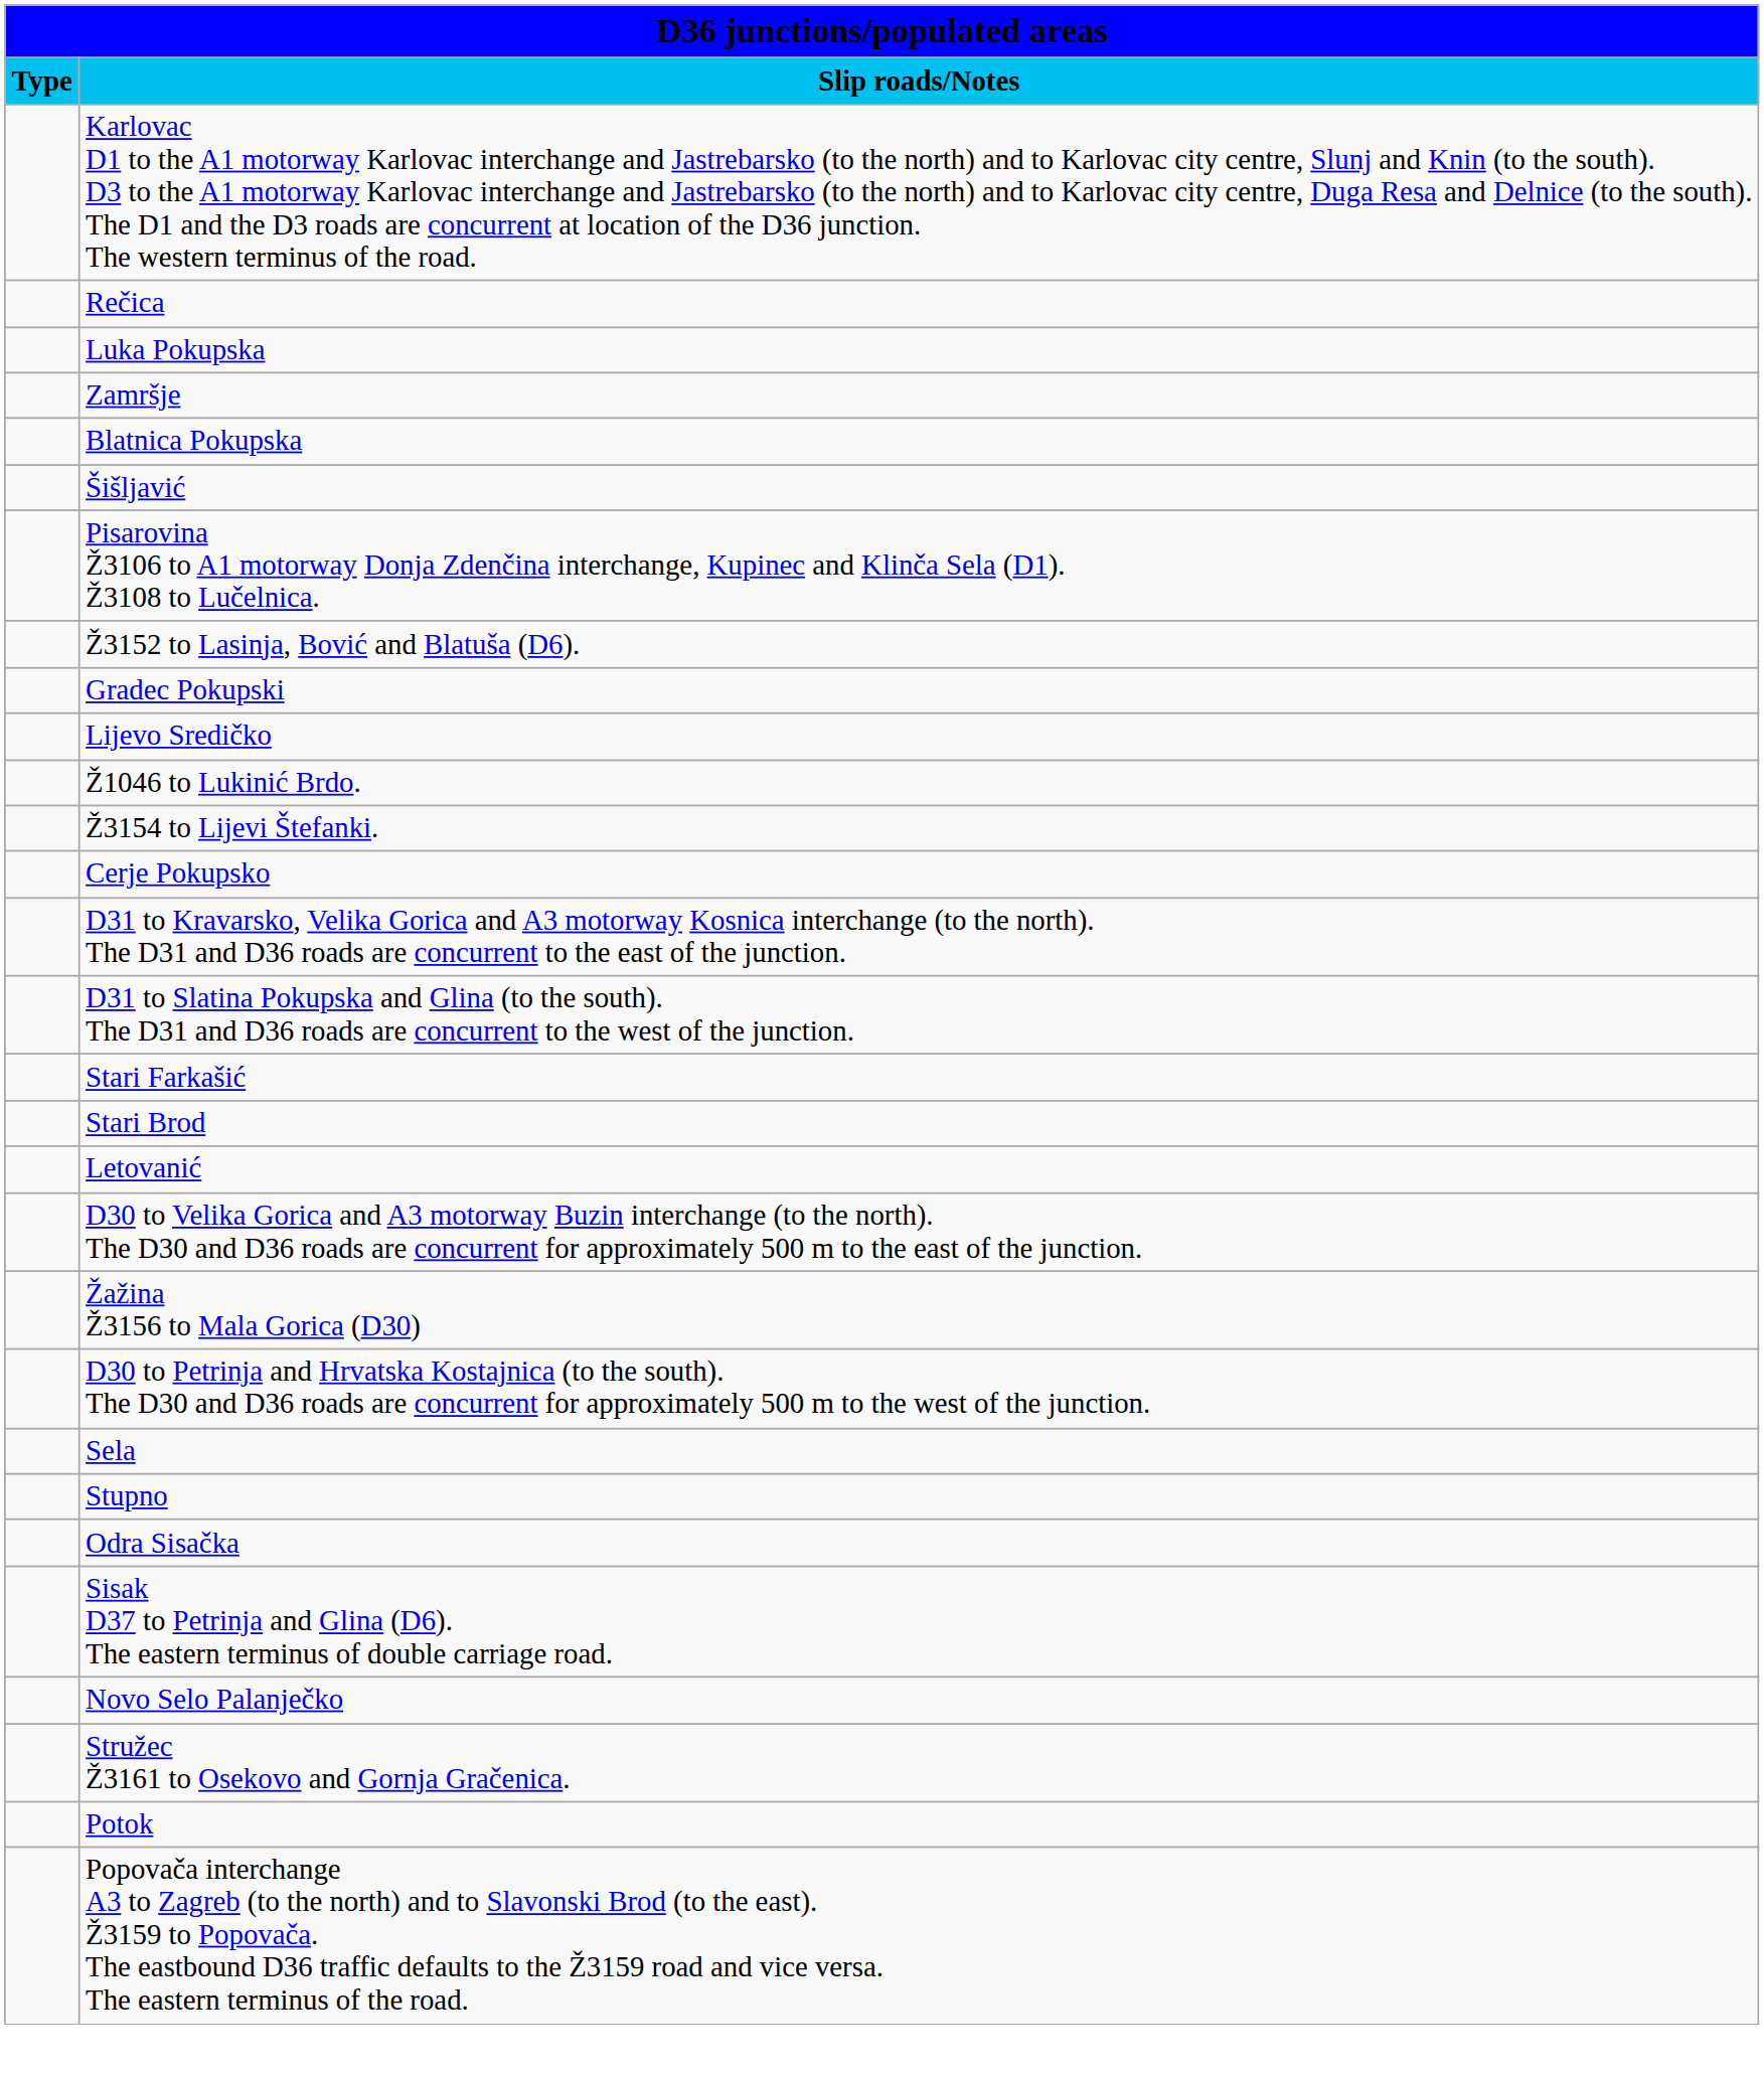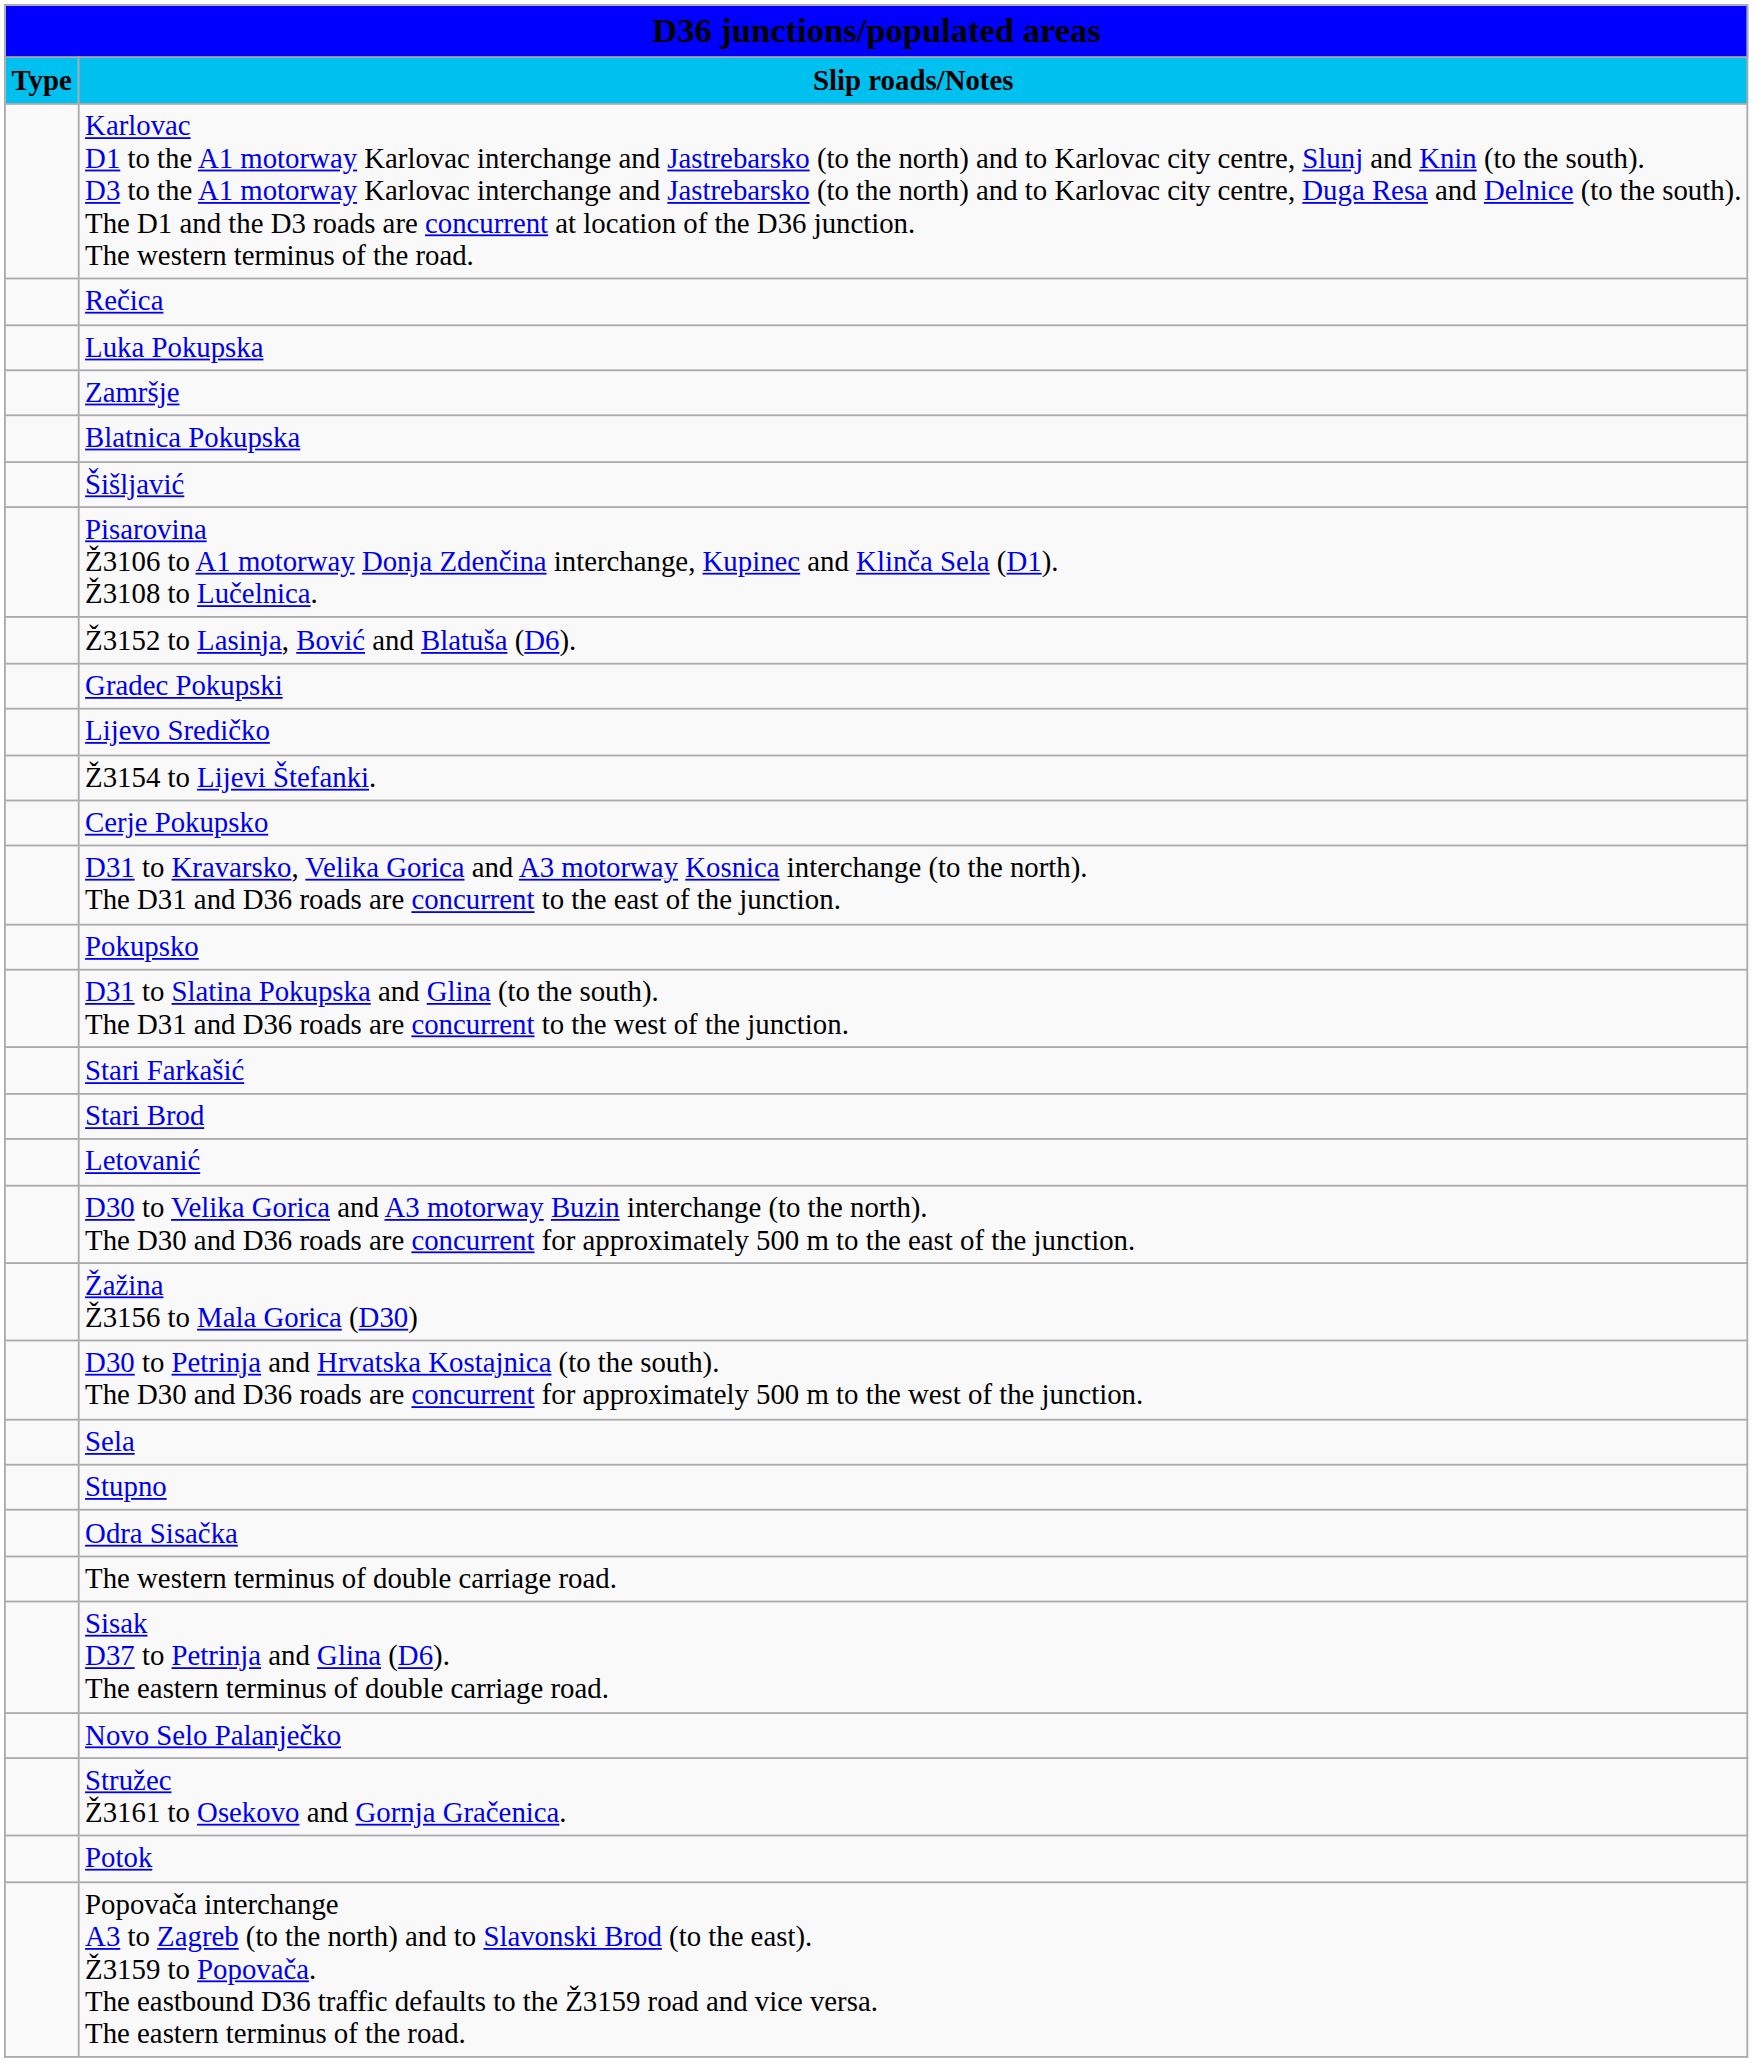- row: Ž1046 to Lukinić Brdo.
+ row: Pokupsko
+ row: The western terminus of double carriage road.
